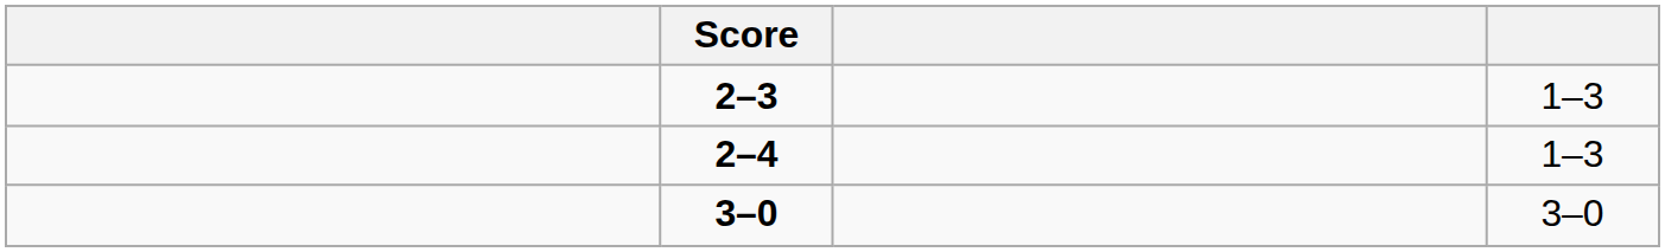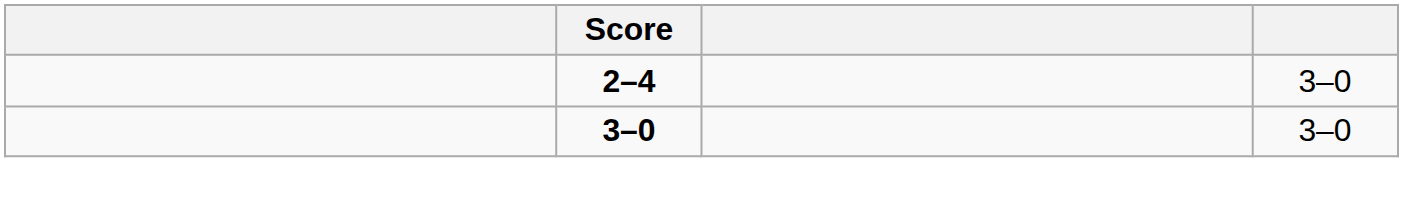- row: 2–3 | 1–3
2–4 | column 4: 1–3 -> 3–0
